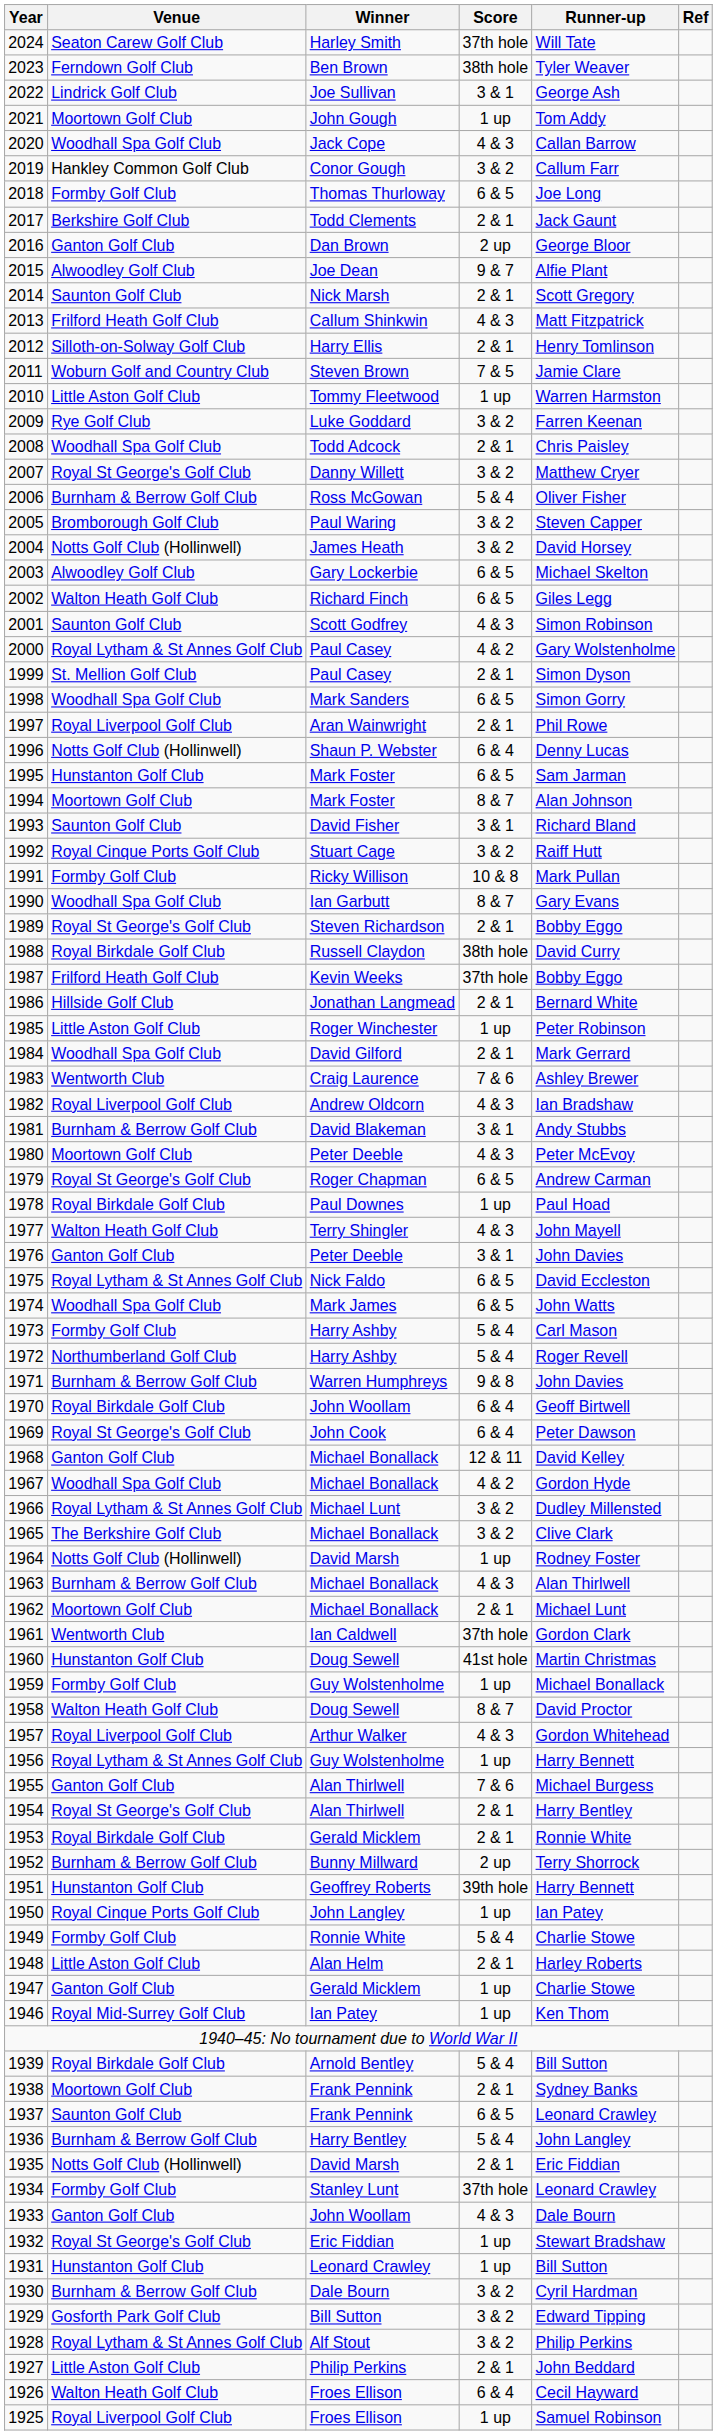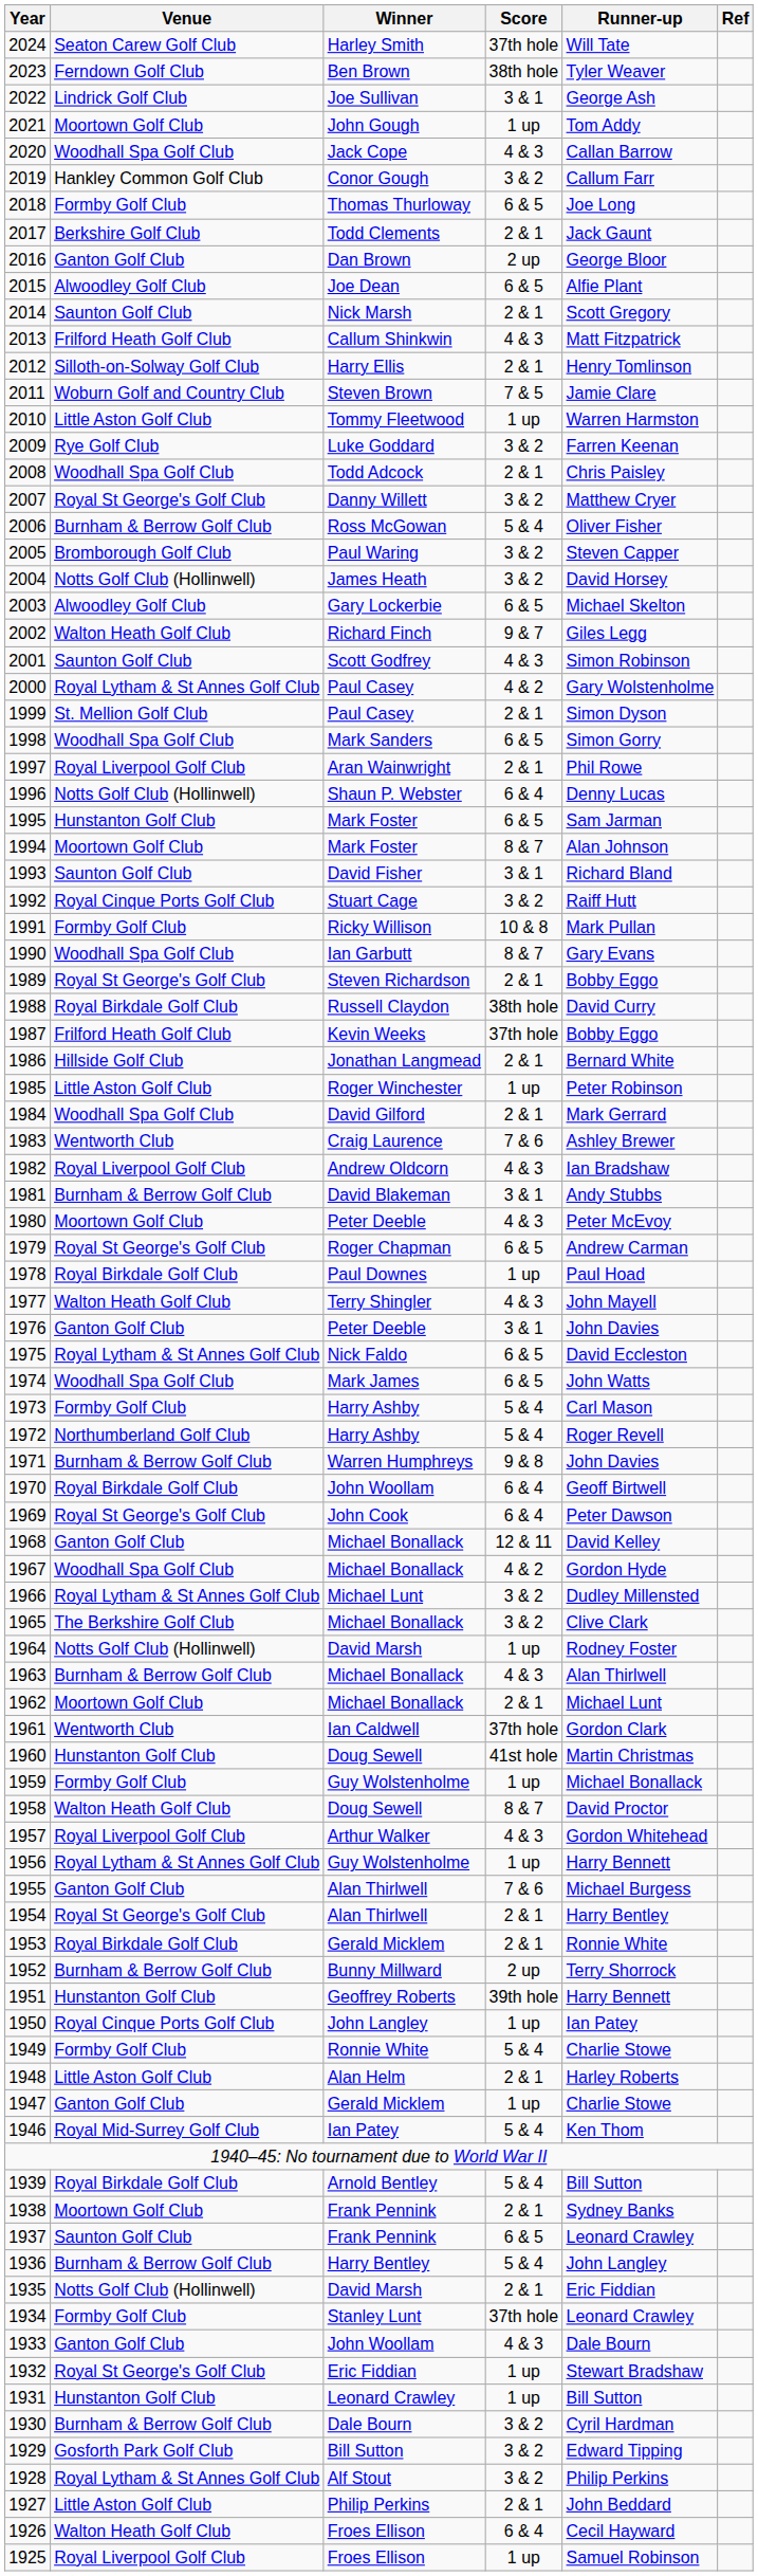2015 | Score: 9 & 7 -> 6 & 5
2002 | Score: 6 & 5 -> 9 & 7
1946 | Score: 1 up -> 5 & 4
